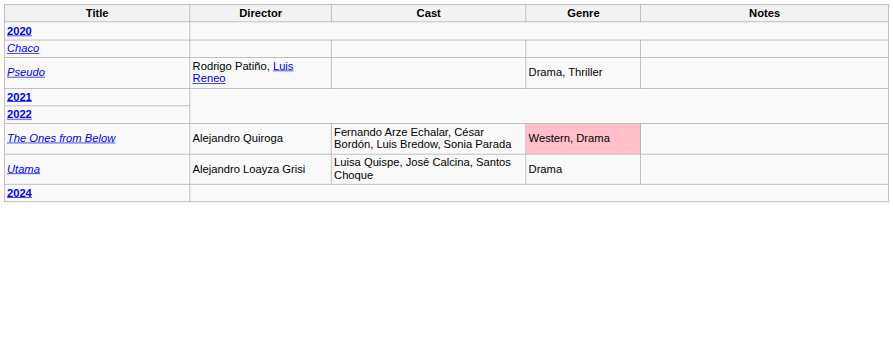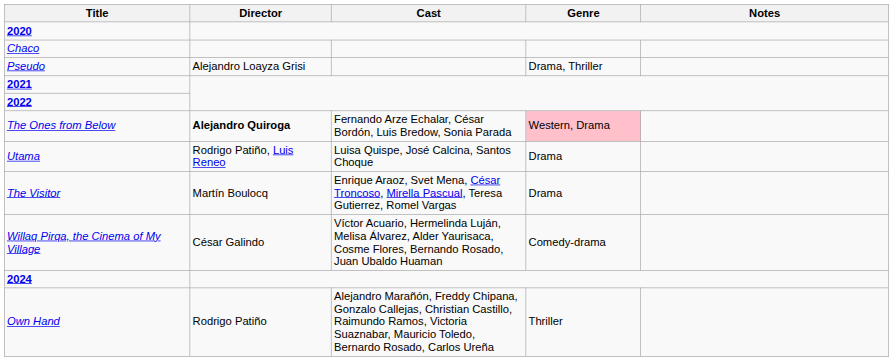Pseudo | Director: Rodrigo Patiño, Luis Reneo -> Alejandro Loayza Grisi
The Ones from Below | Director: normal -> bold
Utama | Director: Alejandro Loayza Grisi -> Rodrigo Patiño, Luis Reneo
+ row: The Visitor | Martín Boulocq | Enrique Araoz, Svet Mena, César Troncoso, Mirella Pascual, Teresa Gutierrez, Romel Vargas | Drama
+ row: Willaq Pirqa, the Cinema of My Village | César Galindo | Víctor Acuario, Hermelinda Luján, Melisa Álvarez, Alder Yaurisaca, Cosme Flores, Bernando Rosado, Juan Ubaldo Huaman | Comedy-drama
+ row: Own Hand | Rodrigo Patiño | Alejandro Marañón, Freddy Chipana, Gonzalo Callejas, Christian Castillo, Raimundo Ramos, Victoria Suaznabar, Mauricio Toledo, Bernardo Rosado, Carlos Ureña | Thriller
